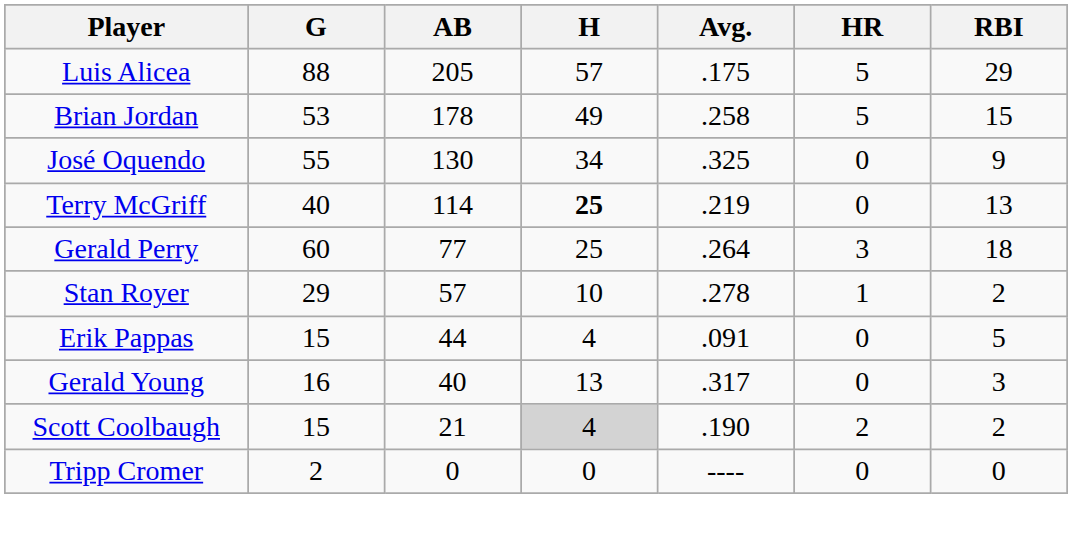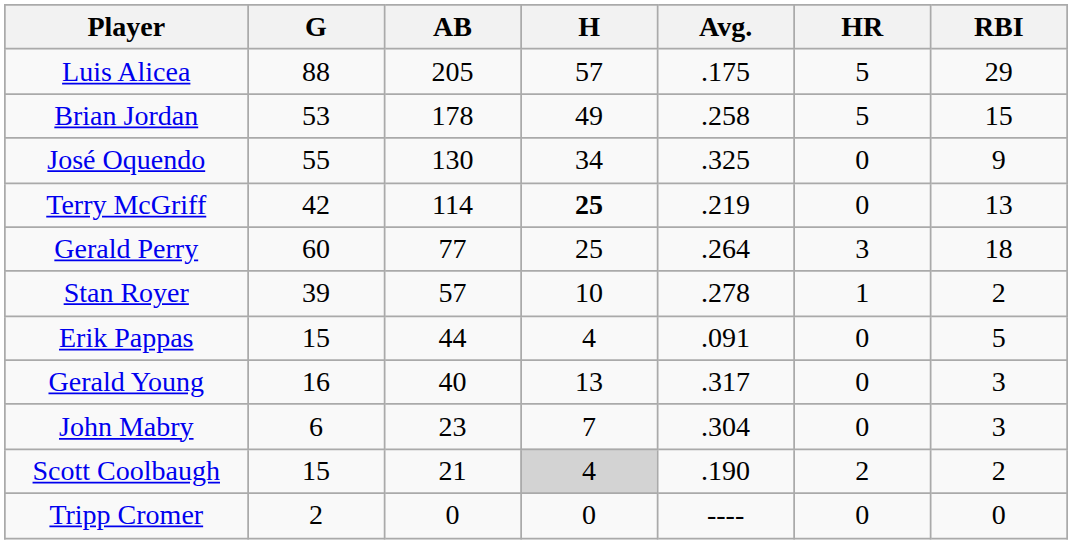Terry McGriff | G: 40 -> 42
Stan Royer | G: 29 -> 39
+ row: John Mabry | 6 | 23 | 7 | .304 | 0 | 3
